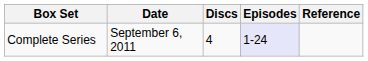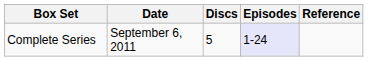Complete Series | Discs: 4 -> 5
